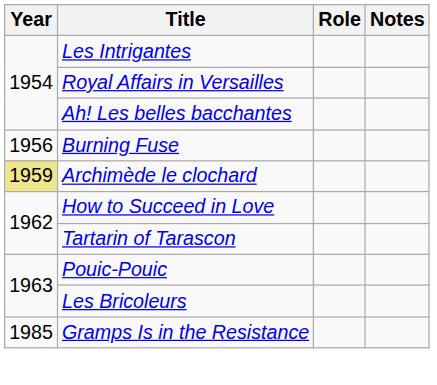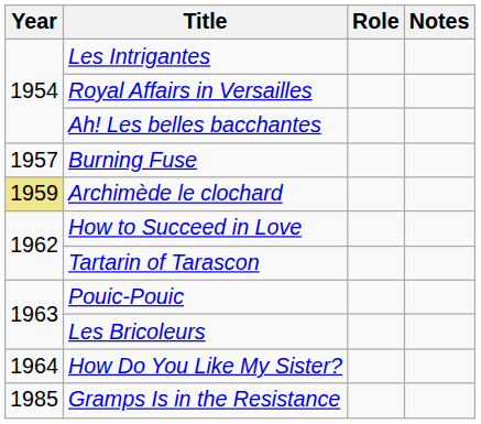Burning Fuse | Year: 1956 -> 1957
+ row: 1964 | How Do You Like My Sister?
